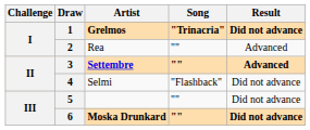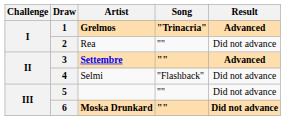1 | Result: Did not advance -> Advanced
2 | Result: Advanced -> Did not advance
